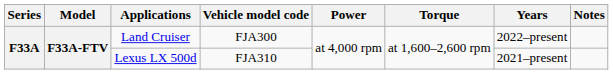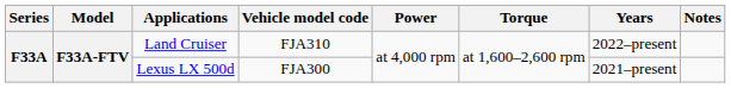Land Cruiser | Vehicle model code: FJA300 -> FJA310
Lexus LX 500d | Vehicle model code: FJA310 -> FJA300
